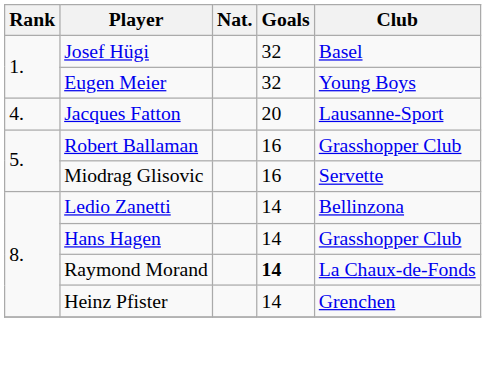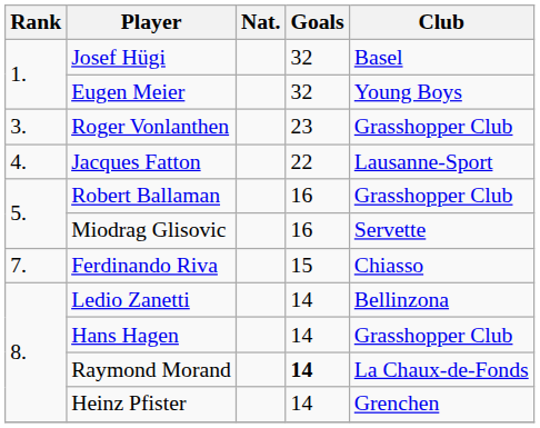+ row: 3. | Roger Vonlanthen | 23 | Grasshopper Club
Jacques Fatton | Goals: 20 -> 22
+ row: 7. | Ferdinando Riva | 15 | Chiasso
